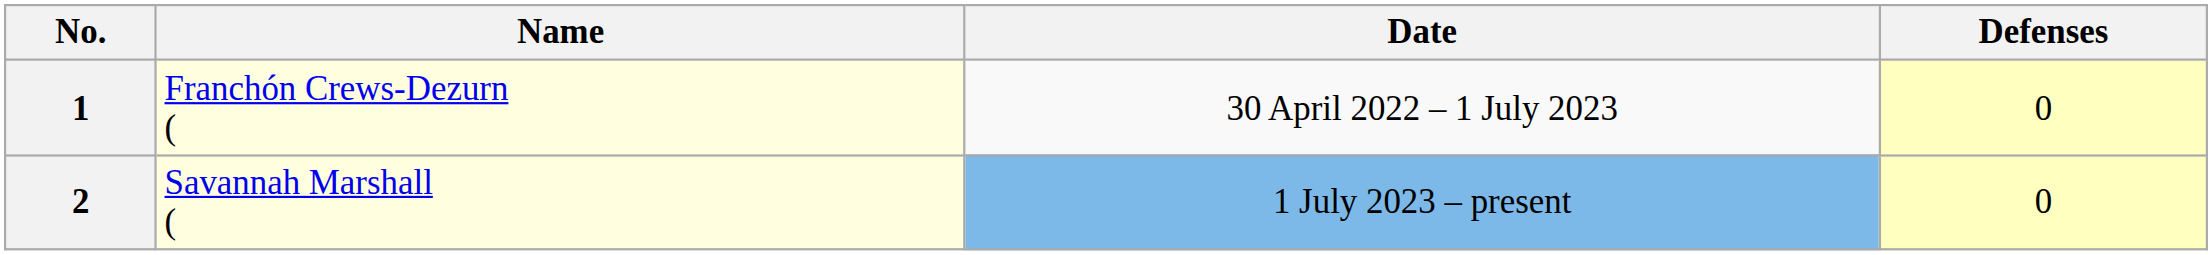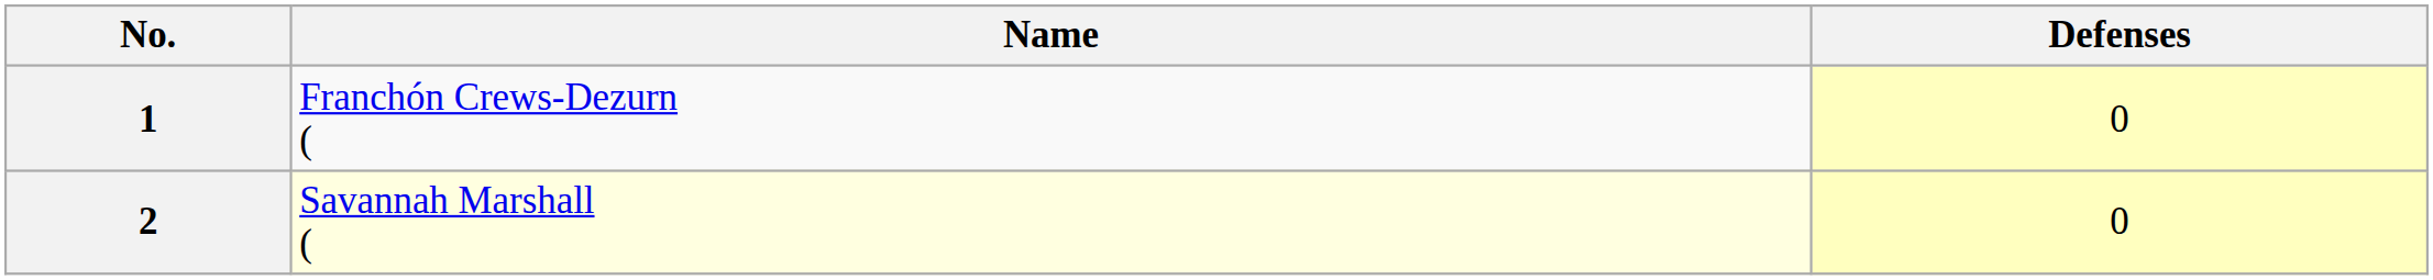- column: Date | 30 April 2022 – 1 July 2023 | 1 July 2023 – present
1 | Name: lightyellow background -> no background
